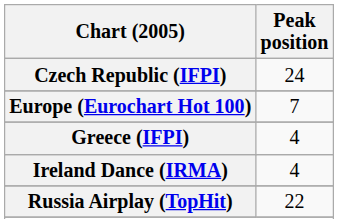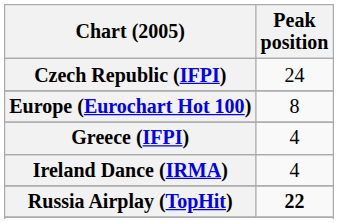Europe (Eurochart Hot 100) | Peak position: 7 -> 8
Russia Airplay (TopHit) | Peak position: normal -> bold
